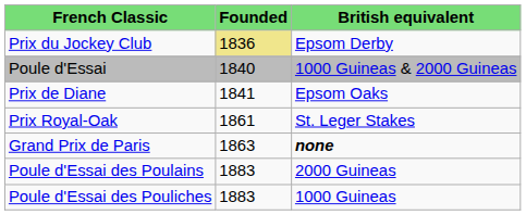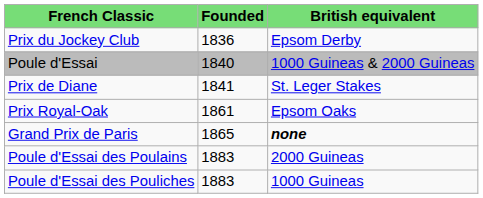Prix du Jockey Club | Founded: khaki background -> no background
Prix de Diane | British equivalent: Epsom Oaks -> St. Leger Stakes
Prix Royal-Oak | British equivalent: St. Leger Stakes -> Epsom Oaks
Grand Prix de Paris | Founded: 1863 -> 1865
